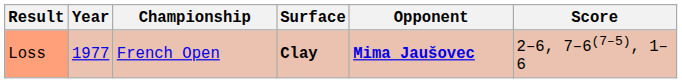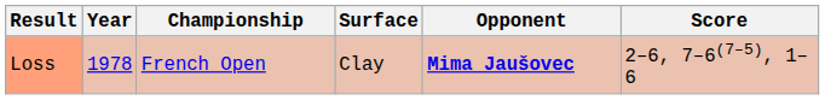Loss | Year: 1977 -> 1978
Loss | Surface: bold -> normal
